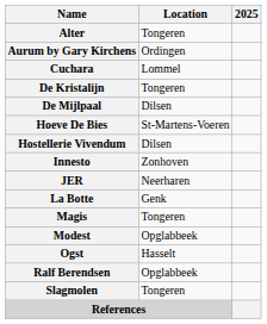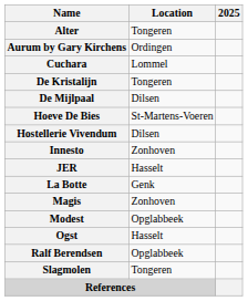JER | Location: Neerharen -> Hasselt
Magis | Location: Tongeren -> Zonhoven
